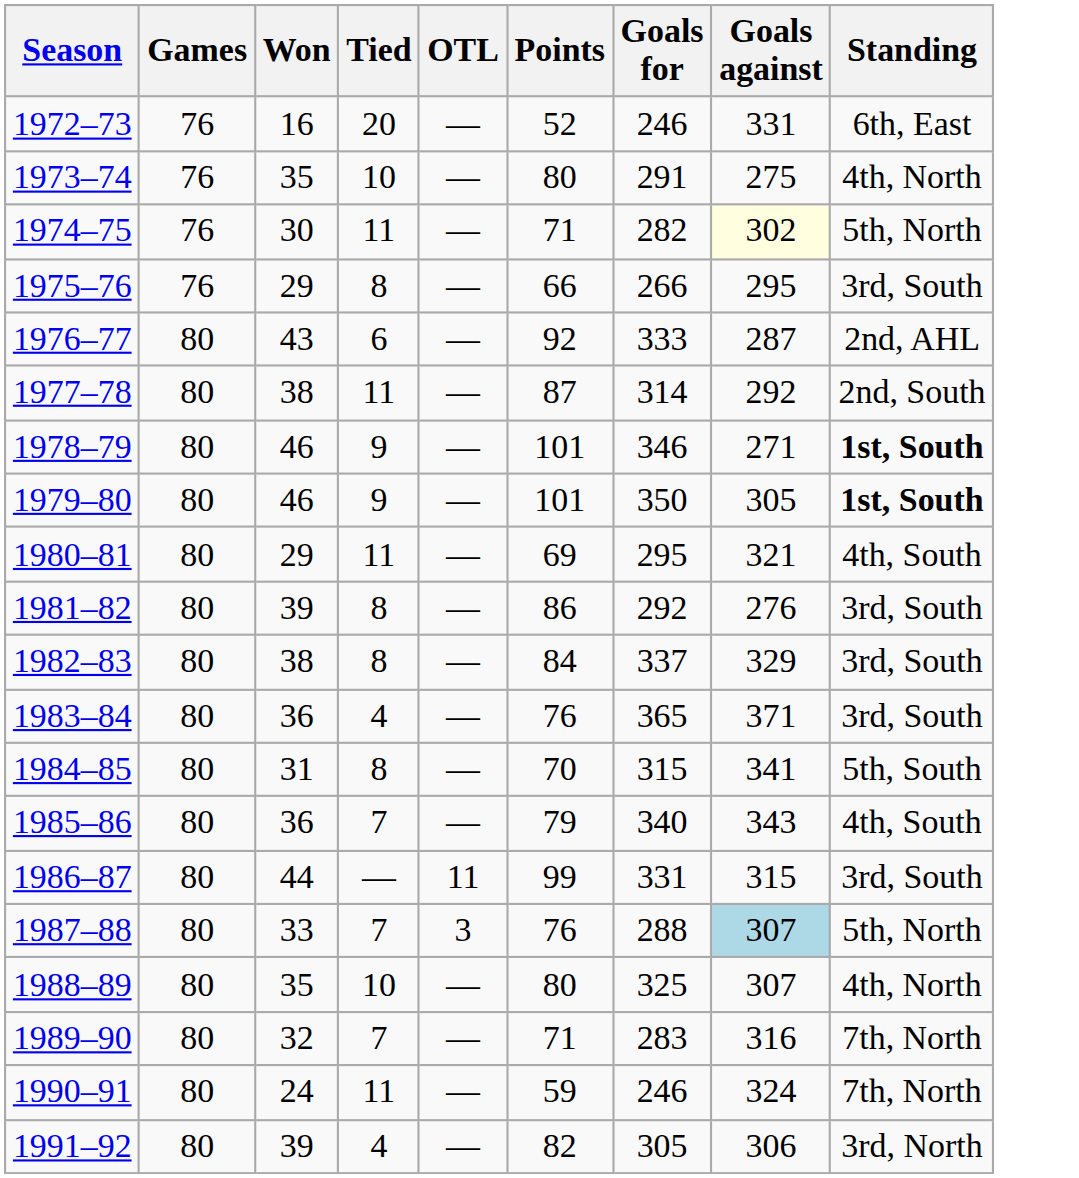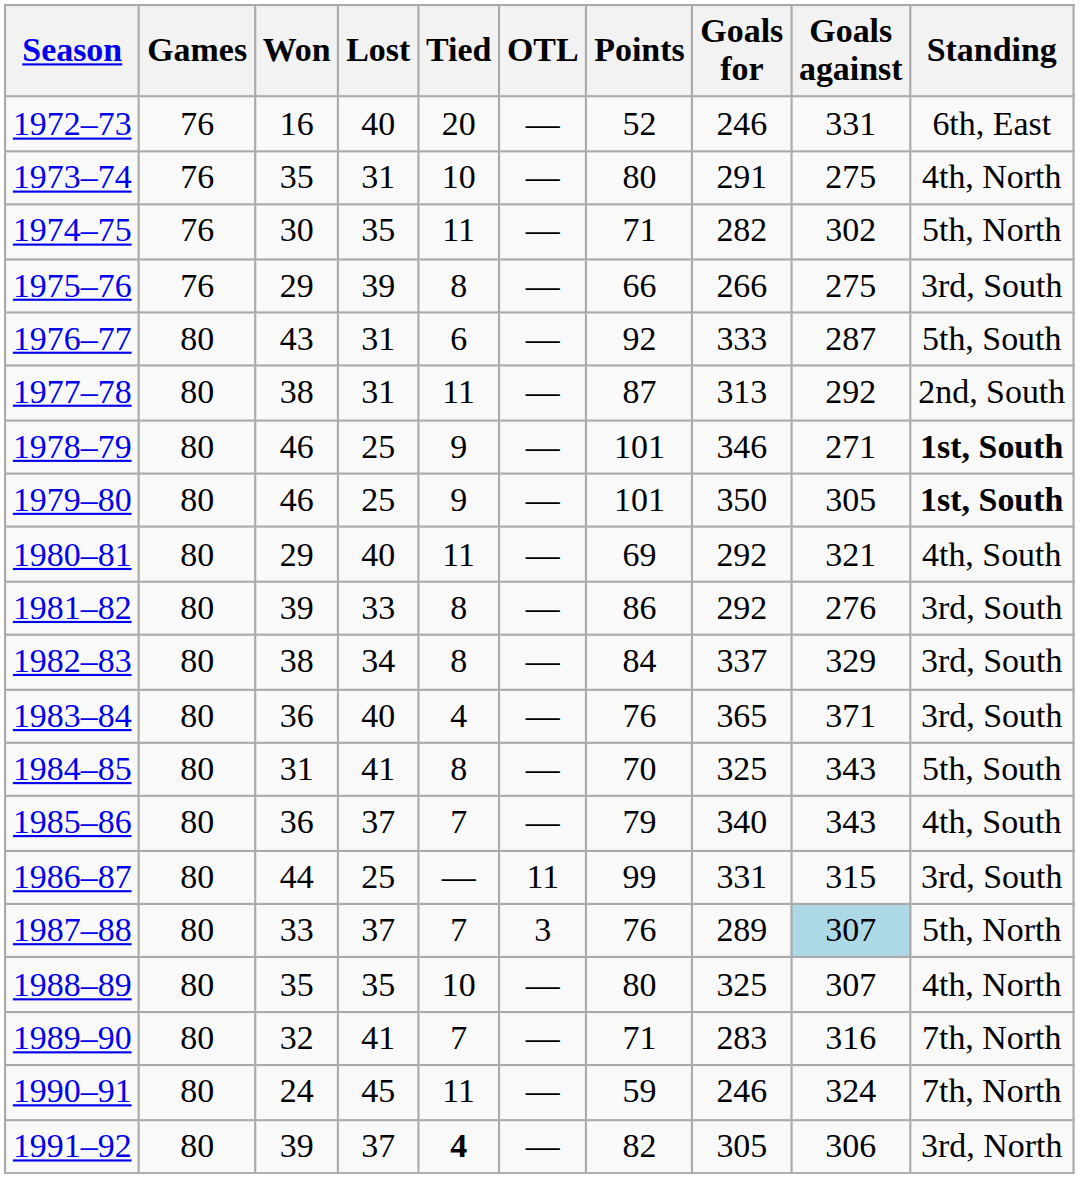+ column: Lost | 40 | 31 | 35 | 39 | 31 | 31 | 25 | 25 | 40 | 33 | 34 | 40 | 41 | 37 | 25 | 37 | 35 | 41 | 45 | 37
1974–75 | Goals against: lightyellow background -> no background
1975–76 | Goals against: 295 -> 275
1976–77 | Standing: 2nd, AHL -> 5th, South
1977–78 | Goals for: 314 -> 313
1980–81 | Goals for: 295 -> 292
1984–85 | Goals for: 315 -> 325
1984–85 | Goals against: 341 -> 343
1987–88 | Goals for: 288 -> 289
1991–92 | Tied: normal -> bold
